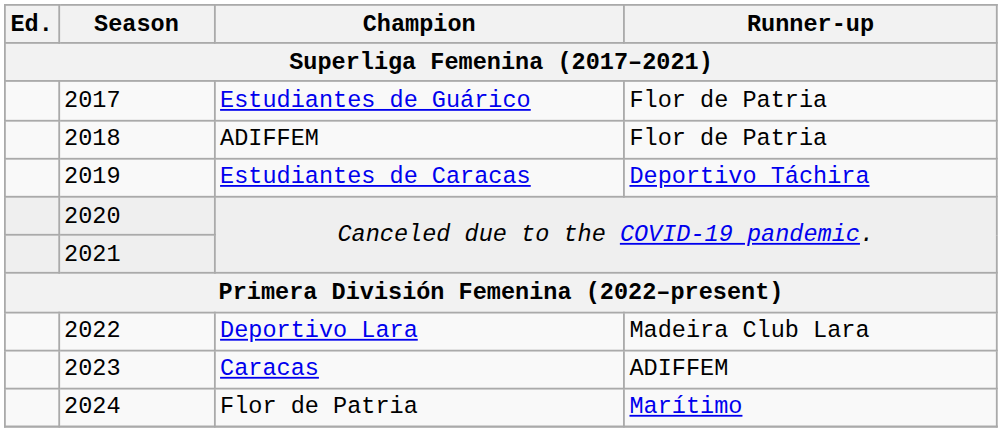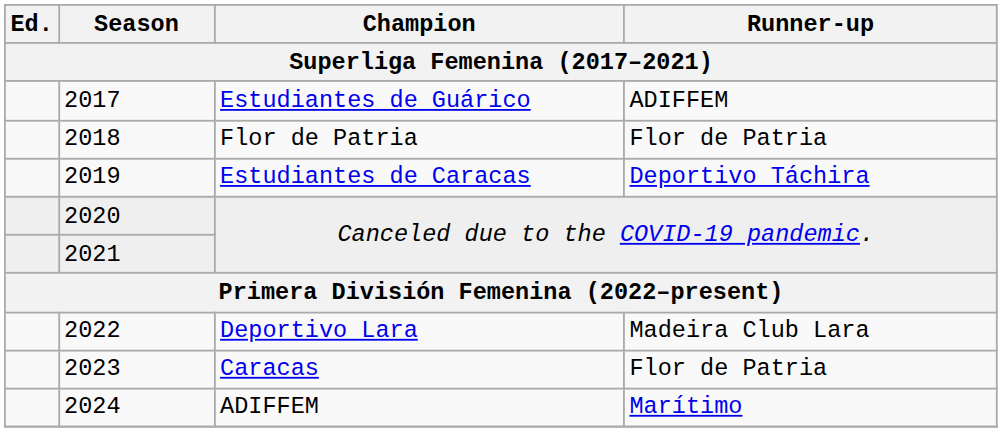2017 | Runner-up: Flor de Patria -> ADIFFEM
2018 | Champion: ADIFFEM -> Flor de Patria
2023 | Runner-up: ADIFFEM -> Flor de Patria
2024 | Champion: Flor de Patria -> ADIFFEM
